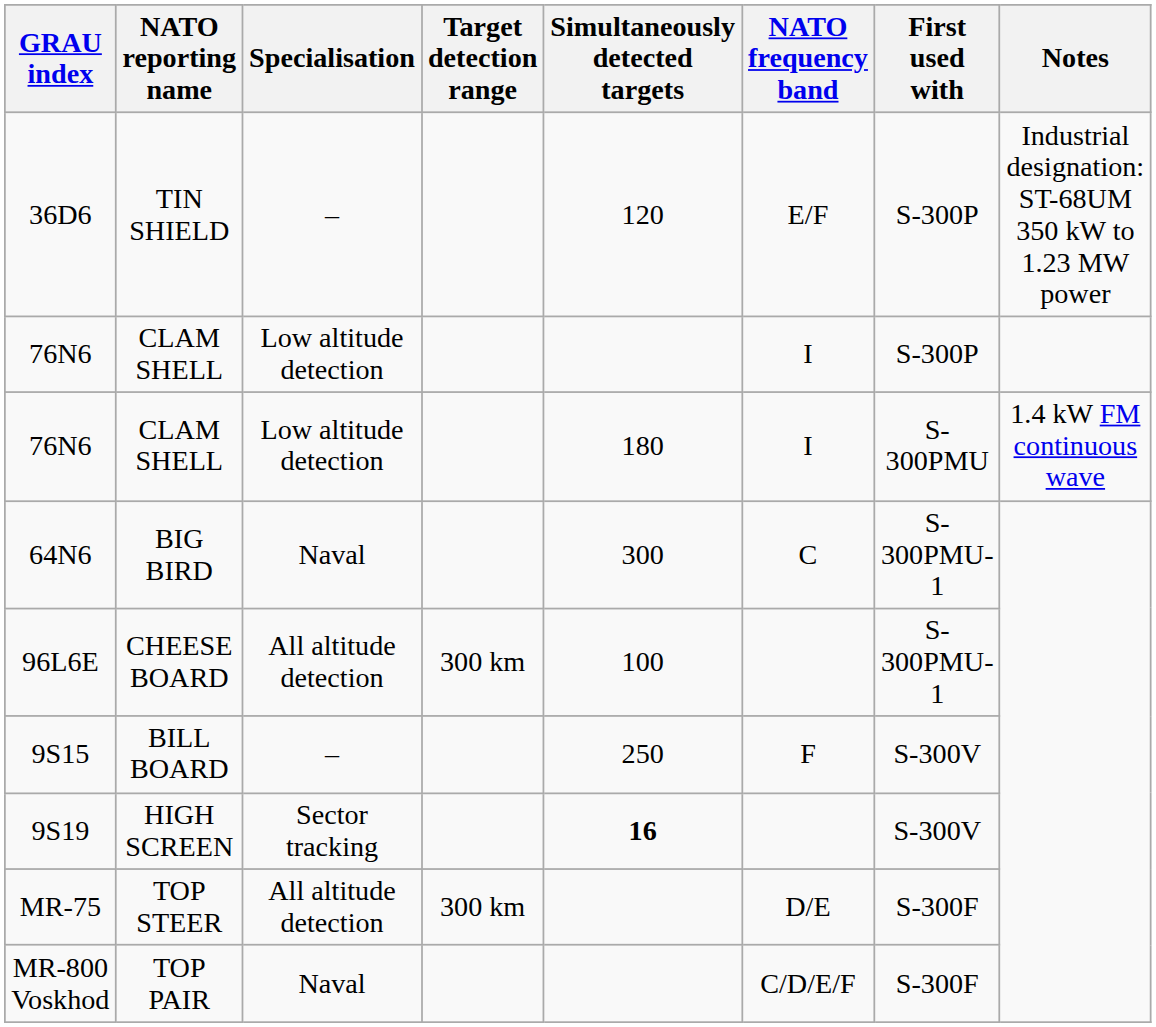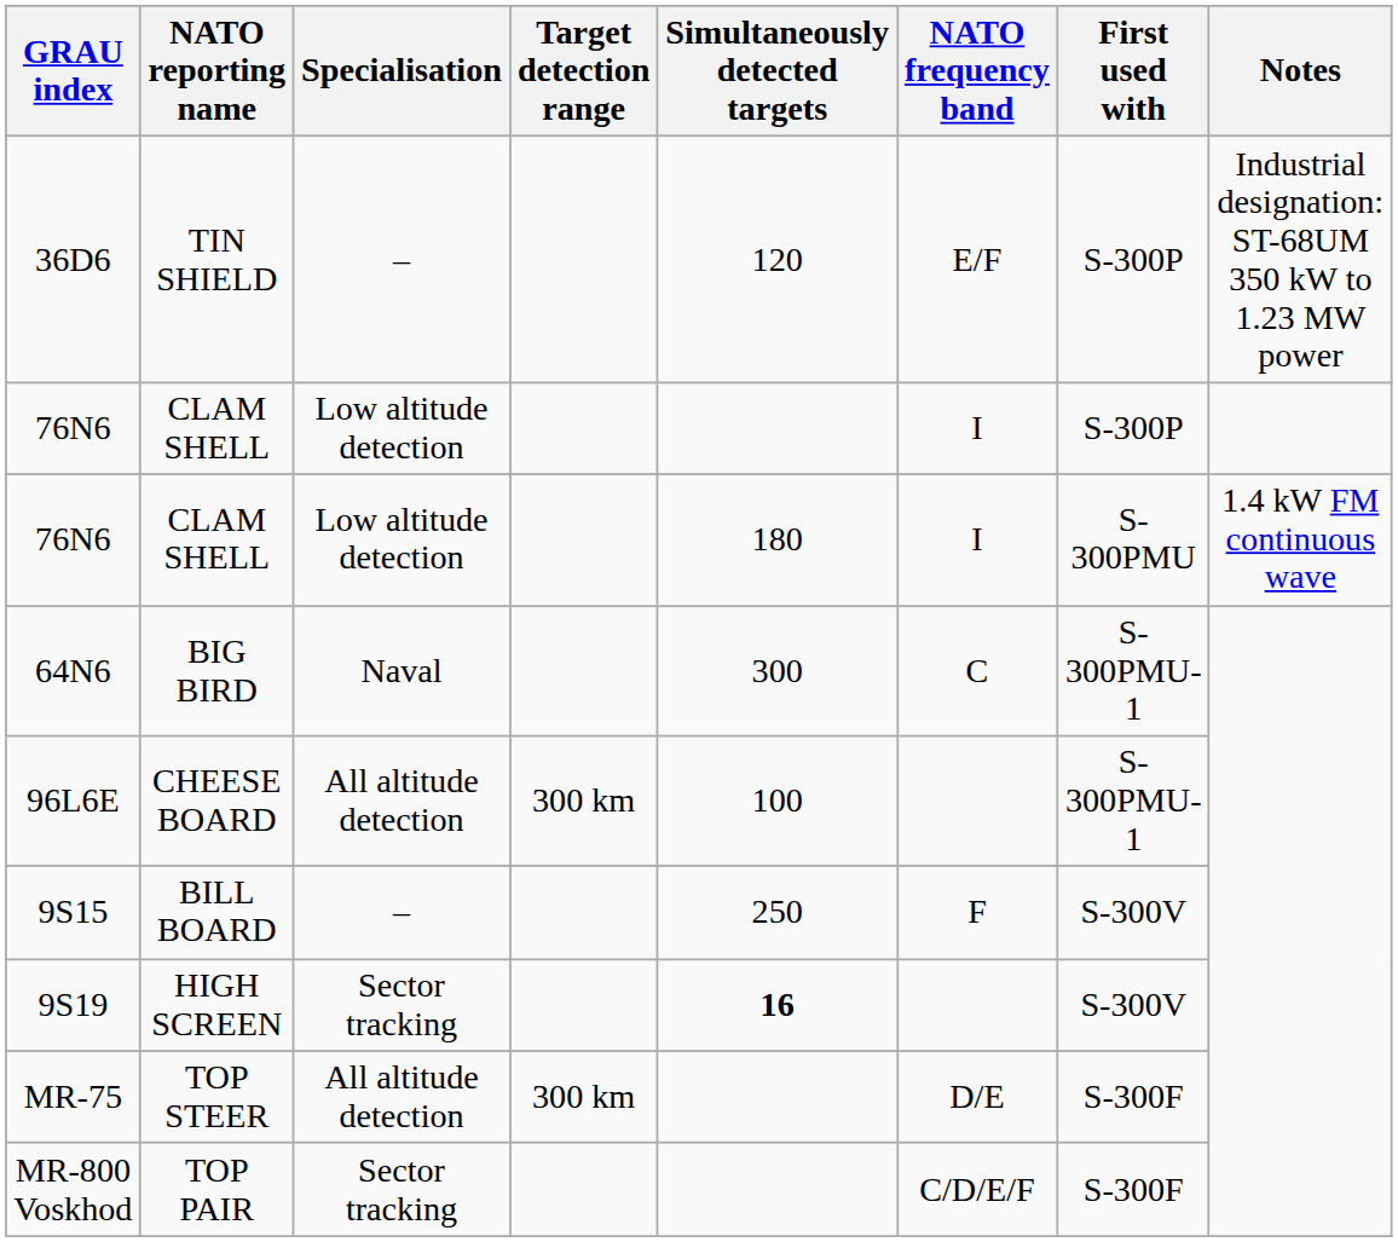MR-800 Voskhod | Specialisation: Naval -> Sector tracking
